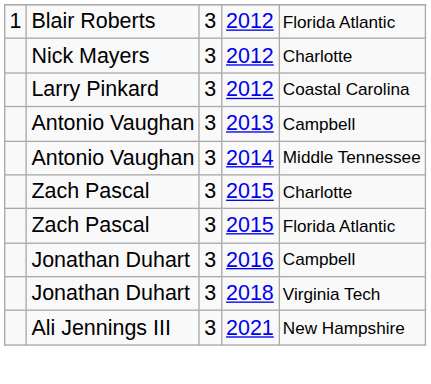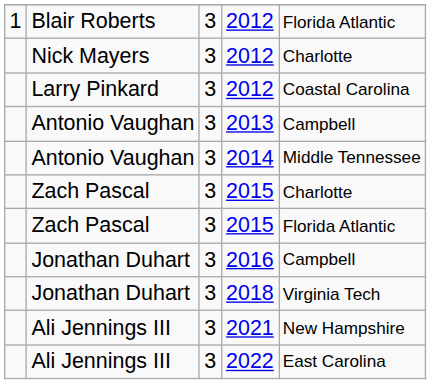+ row: Ali Jennings III | 3 | 2022 | East Carolina
